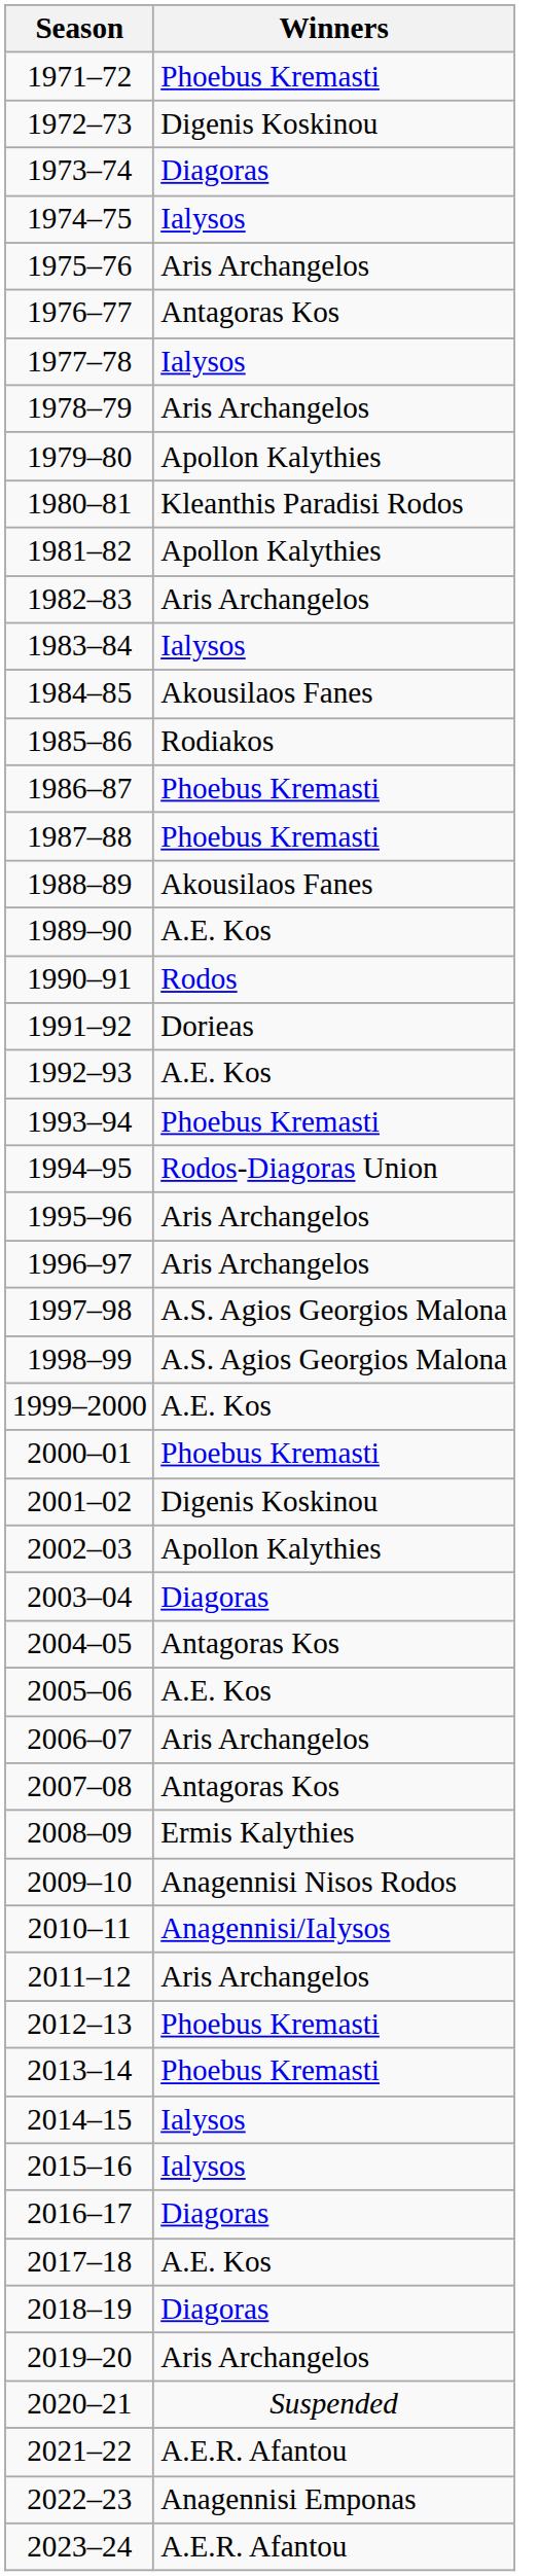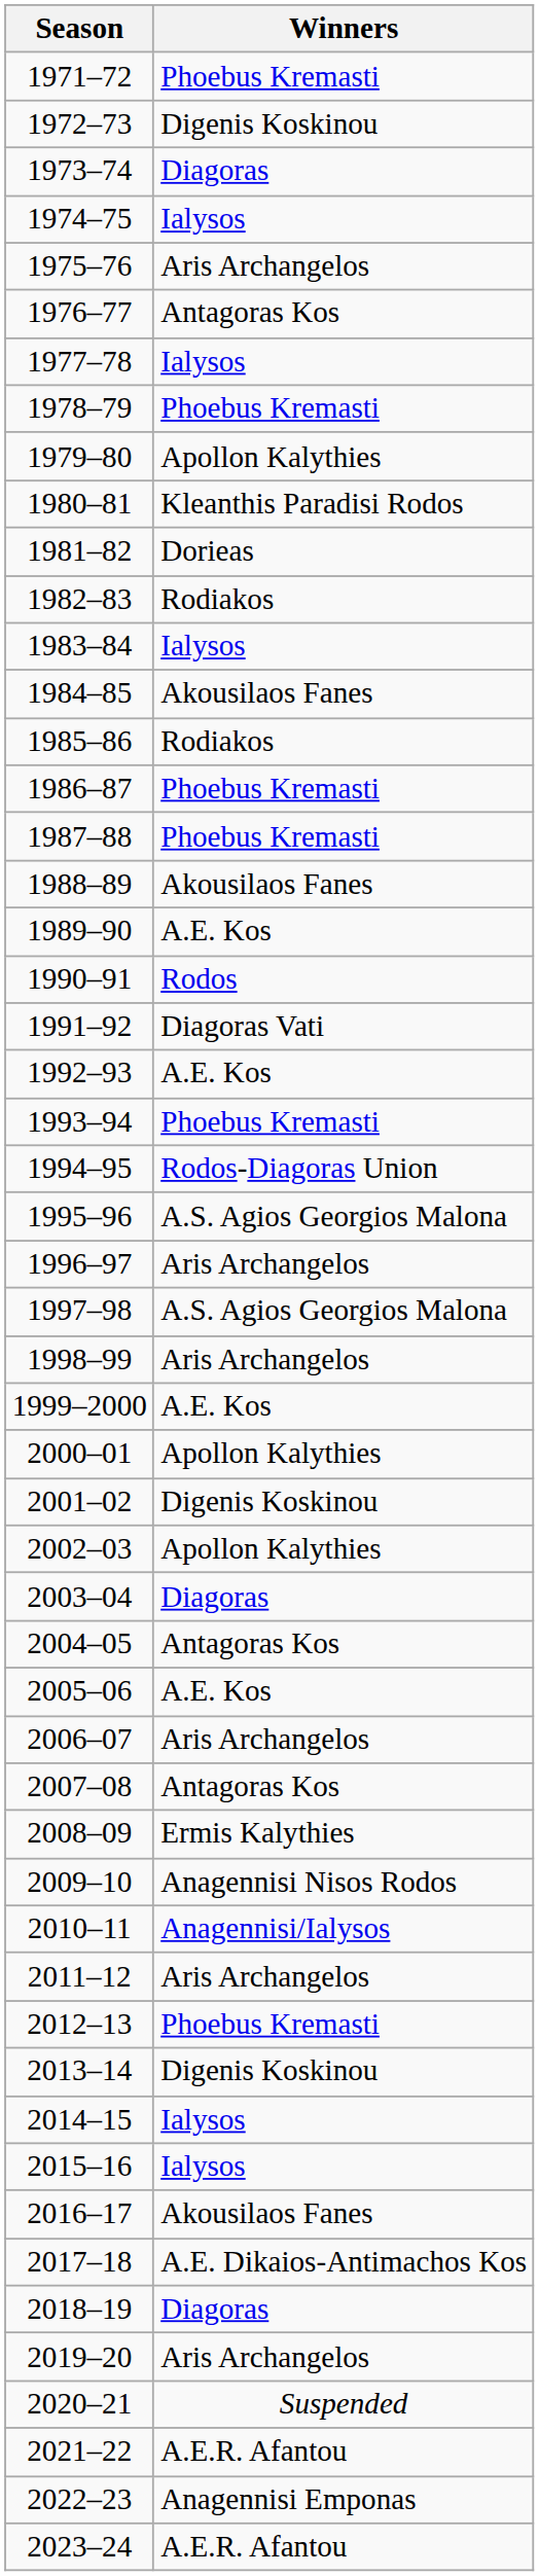1978–79 | Winners: Aris Archangelos -> Phoebus Kremasti
1981–82 | Winners: Apollon Kalythies -> Dorieas
1982–83 | Winners: Aris Archangelos -> Rodiakos
1991–92 | Winners: Dorieas -> Diagoras Vati
1995–96 | Winners: Aris Archangelos -> A.S. Agios Georgios Malona
1998–99 | Winners: A.S. Agios Georgios Malona -> Aris Archangelos
2000–01 | Winners: Phoebus Kremasti -> Apollon Kalythies
2013–14 | Winners: Phoebus Kremasti -> Digenis Koskinou
2016–17 | Winners: Diagoras -> Akousilaos Fanes
2017–18 | Winners: A.E. Kos -> A.E. Dikaios-Antimachos Kos
